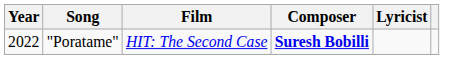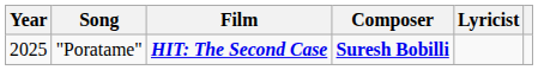"Poratame" | Year: 2022 -> 2025
"Poratame" | Film: normal -> bold
